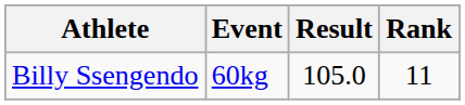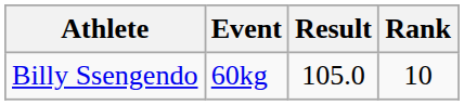Billy Ssengendo | Rank: 11 -> 10
